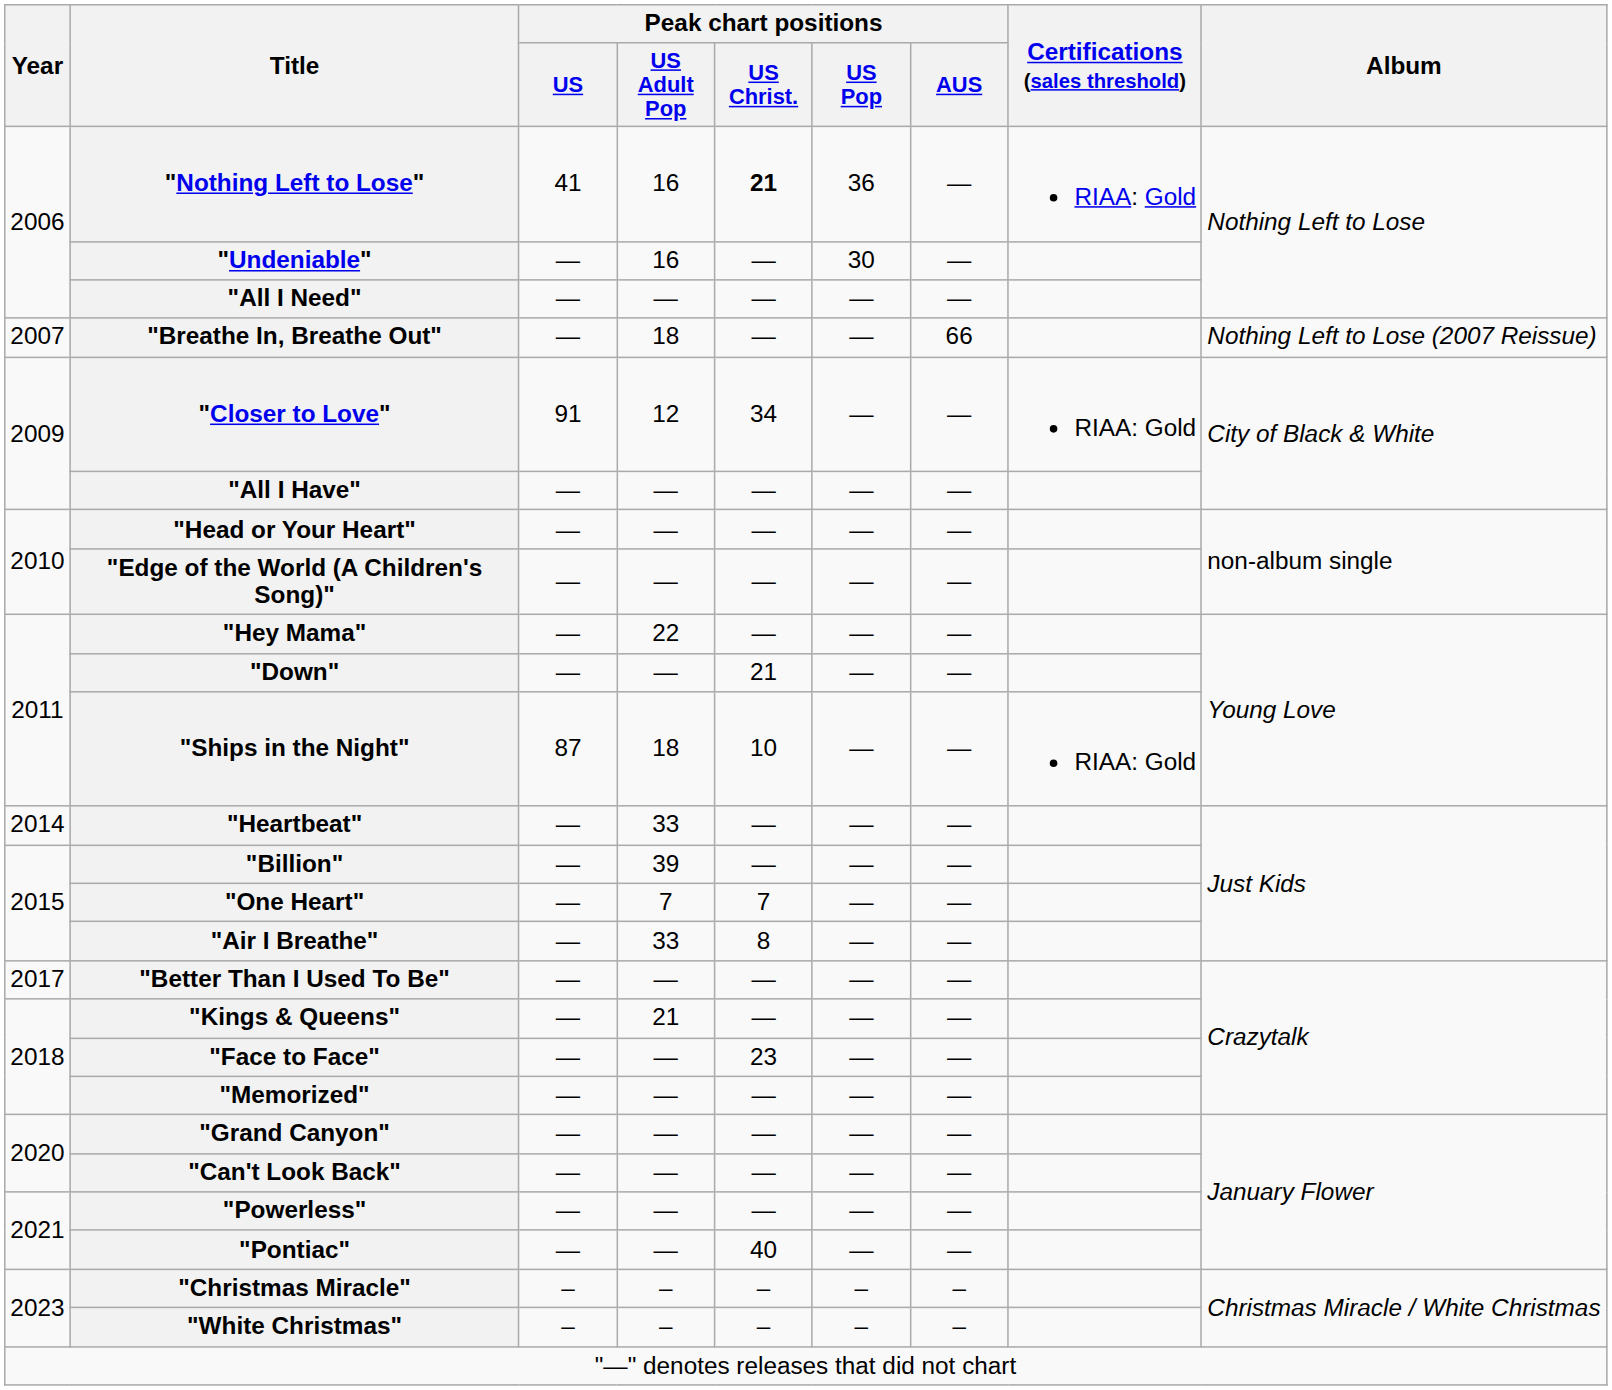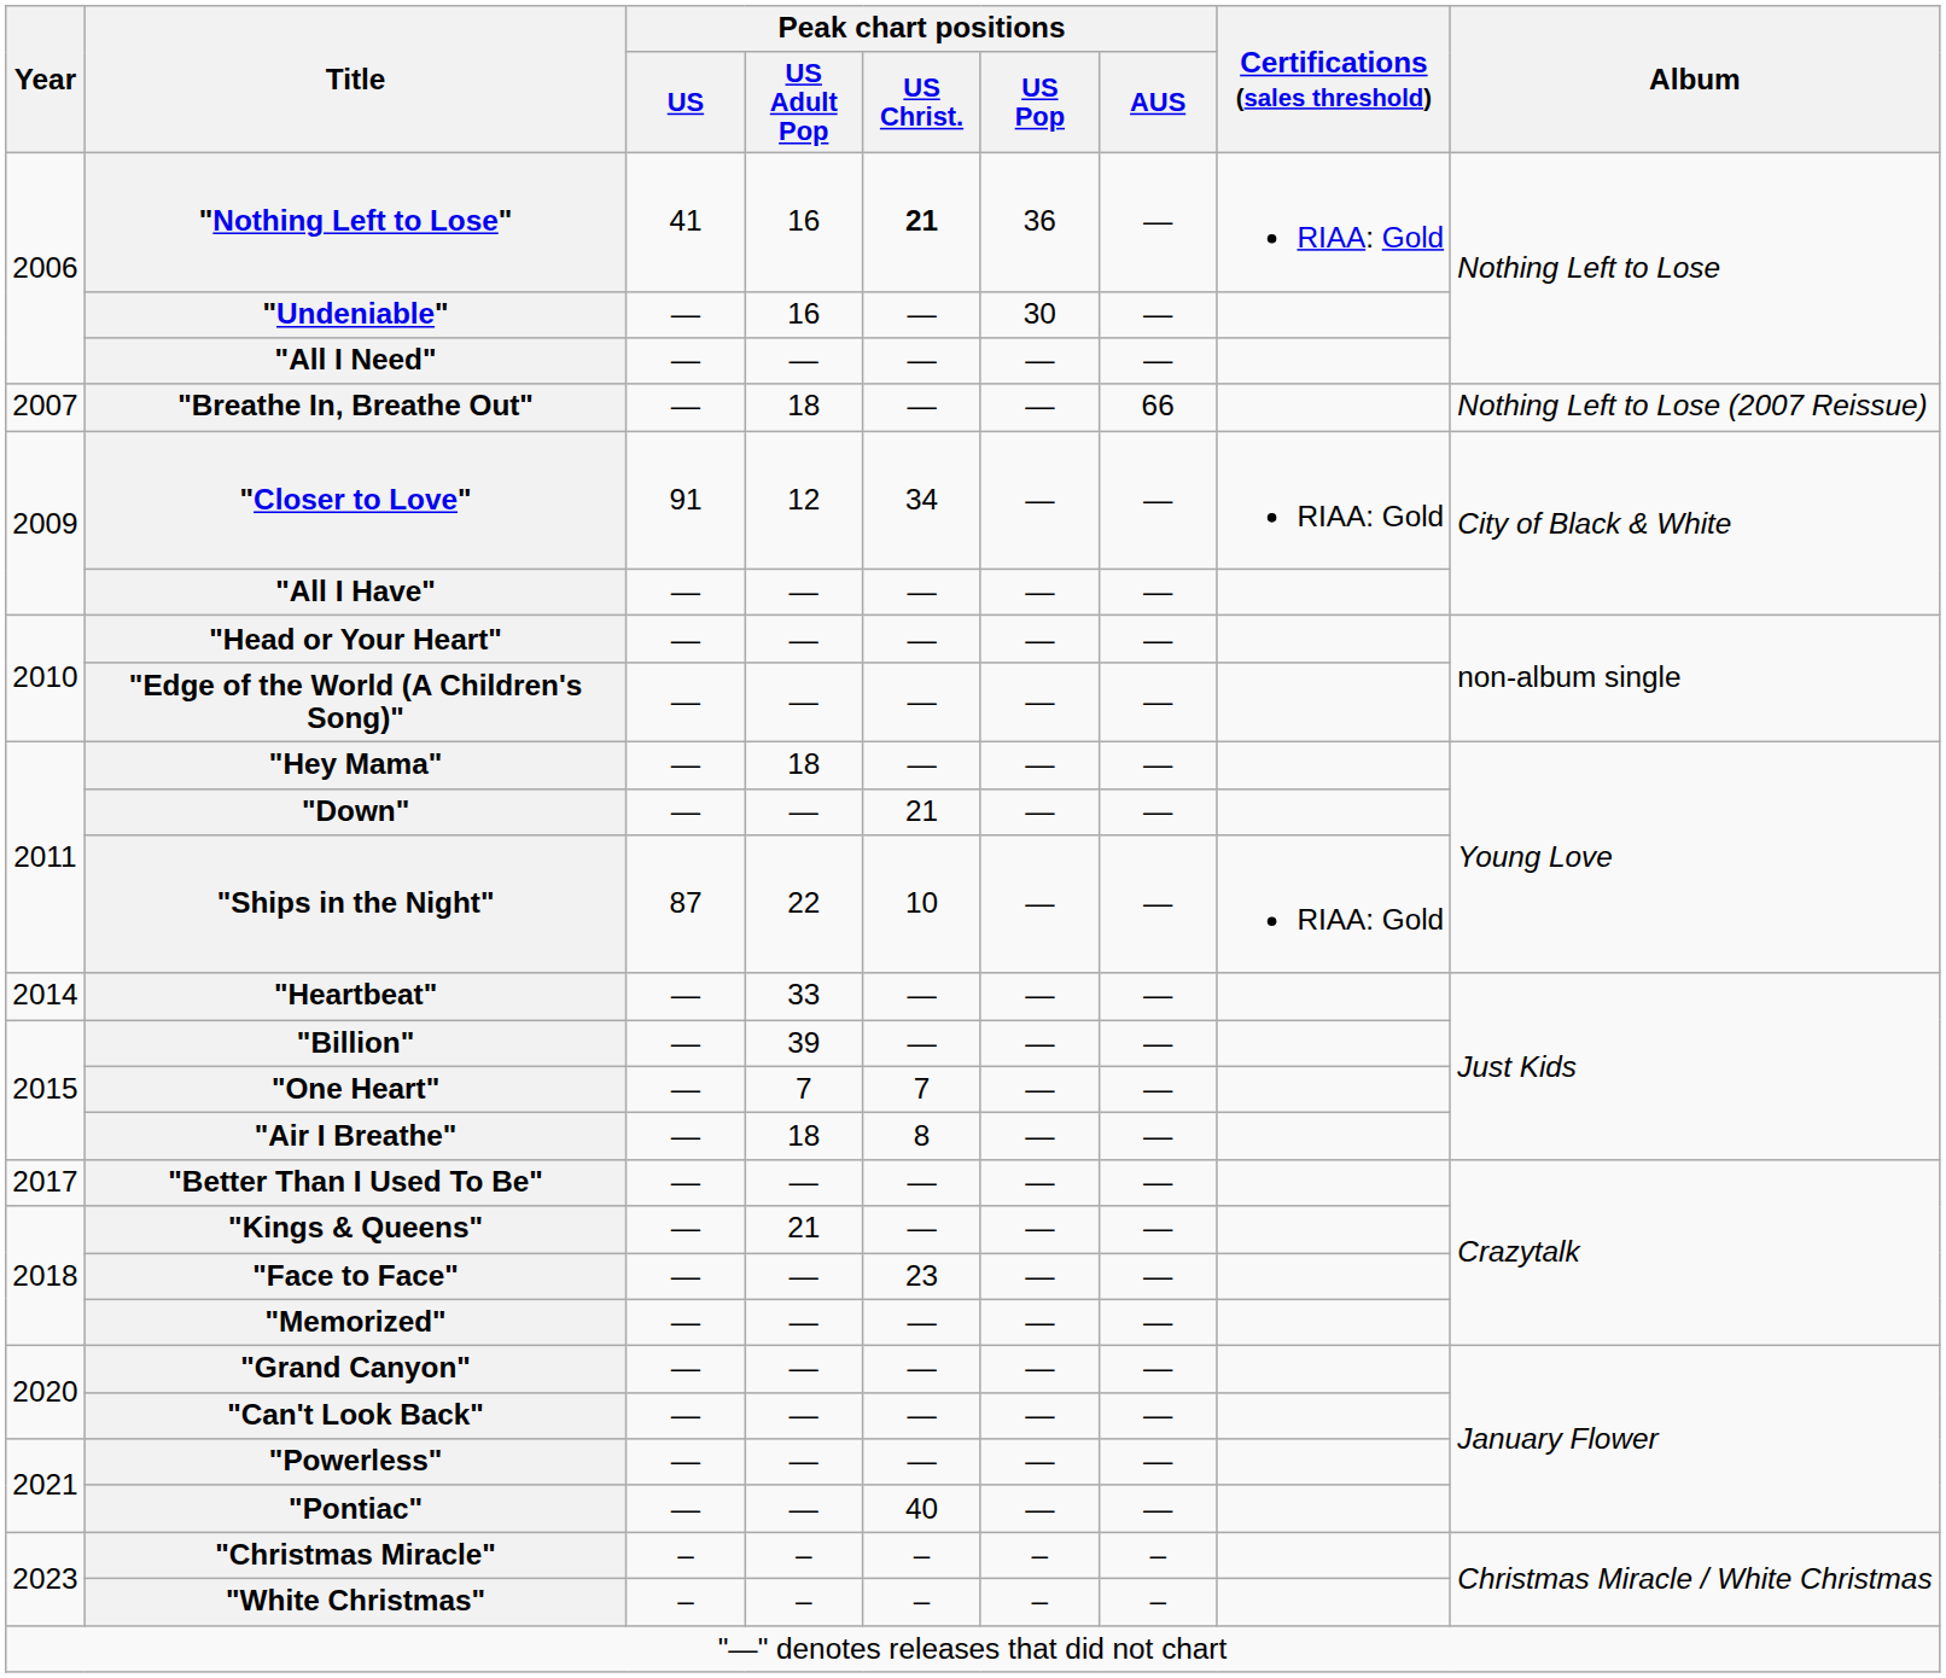"Hey Mama" | Peak chart positions / US Adult Pop: 22 -> 18
"Ships in the Night" | Peak chart positions / US Adult Pop: 18 -> 22
"Air I Breathe" | Peak chart positions / US Adult Pop: 33 -> 18
